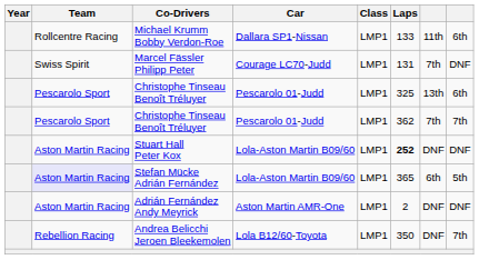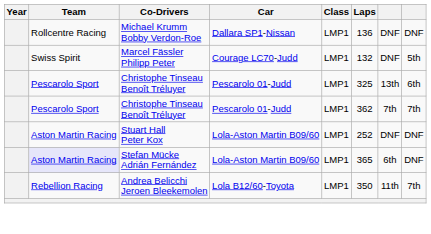Michael Krumm Bobby Verdon-Roe | Laps: 133 -> 136
Michael Krumm Bobby Verdon-Roe | column 7: 11th -> DNF
Michael Krumm Bobby Verdon-Roe | column 8: 6th -> DNF
Marcel Fässler Philipp Peter | Laps: 131 -> 132
Marcel Fässler Philipp Peter | column 7: 7th -> DNF
Marcel Fässler Philipp Peter | column 8: DNF -> 5th
Stuart Hall Peter Kox | Laps: bold -> normal
Stefan Mücke Adrián Fernández | column 8: 5th -> DNF
- row: Aston Martin Racing | Adrián Fernández Andy Meyrick | Aston Martin AMR-One | LMP1 | 2 | DNF | DNF
Andrea Belicchi Jeroen Bleekemolen | column 7: DNF -> 11th
